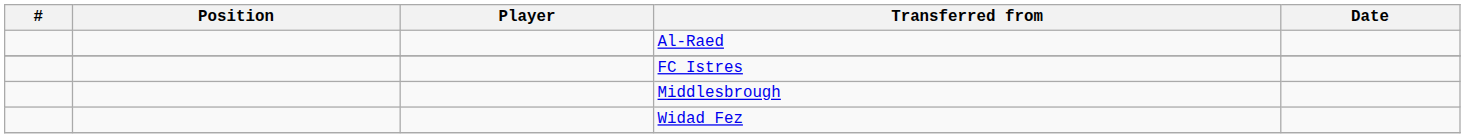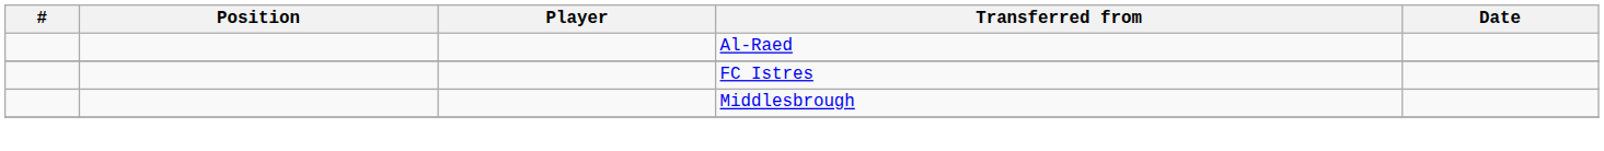- row: Widad Fez
